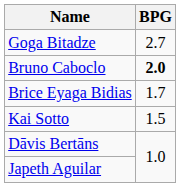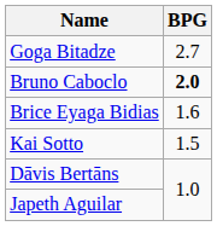Brice Eyaga Bidias | BPG: 1.7 -> 1.6
